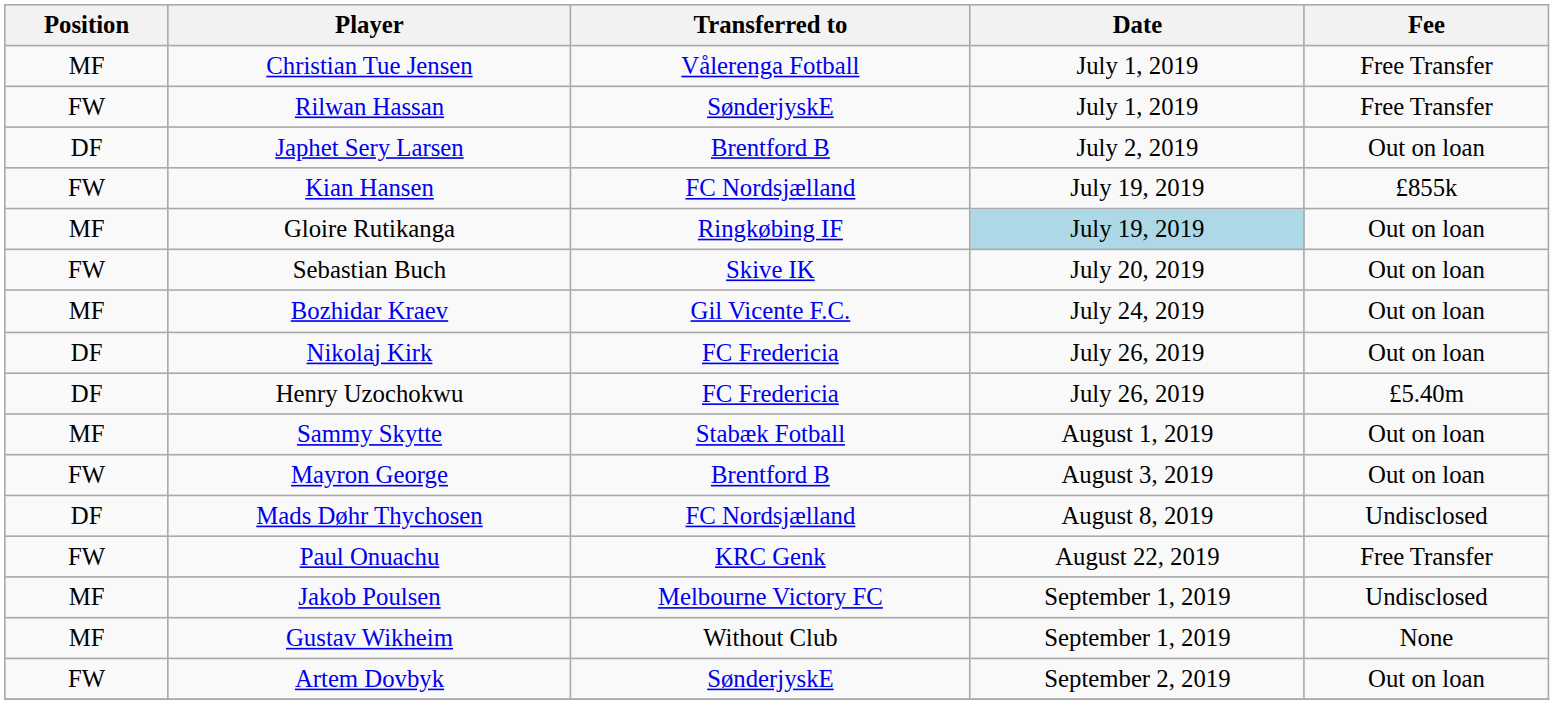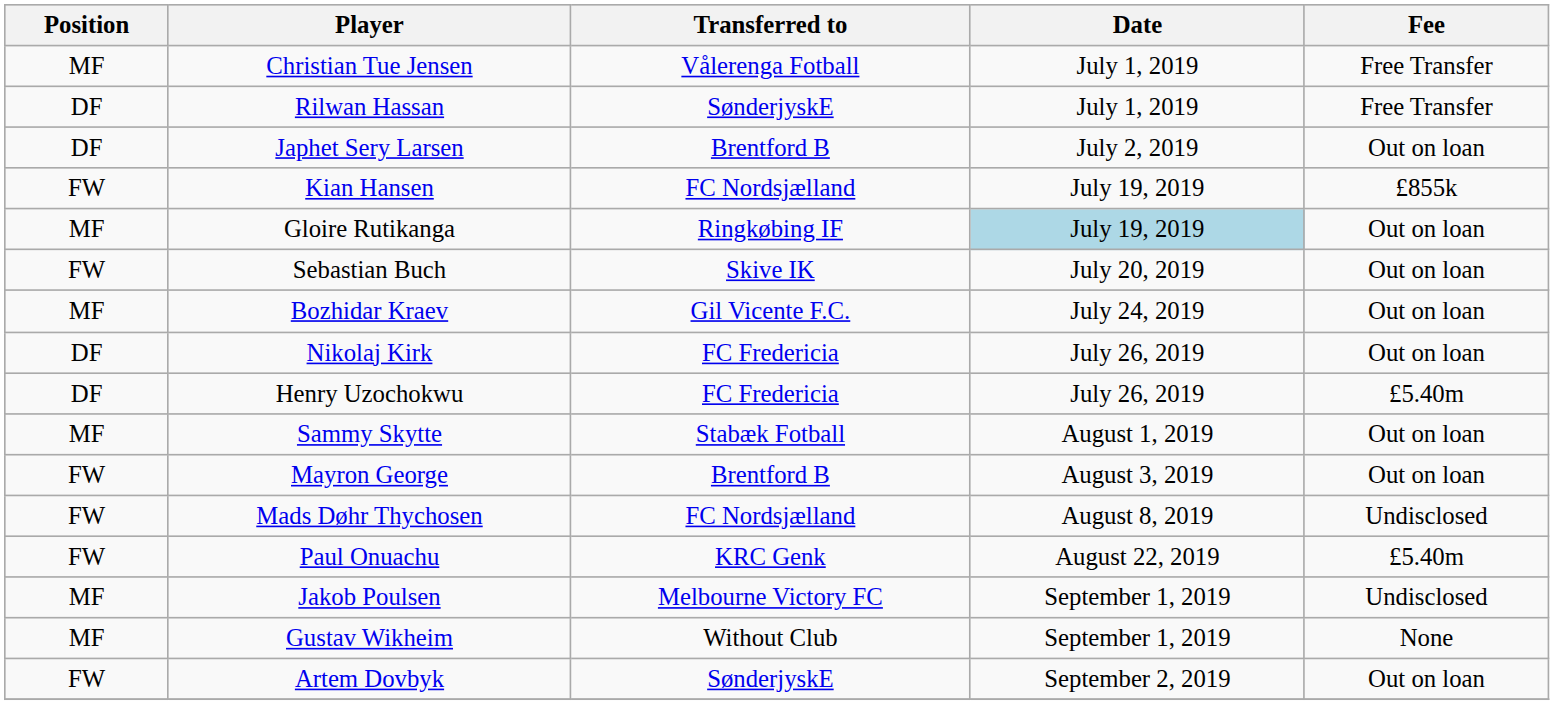Rilwan Hassan | Position: FW -> DF
Mads Døhr Thychosen | Position: DF -> FW
Paul Onuachu | Fee: Free Transfer -> £5.40m
